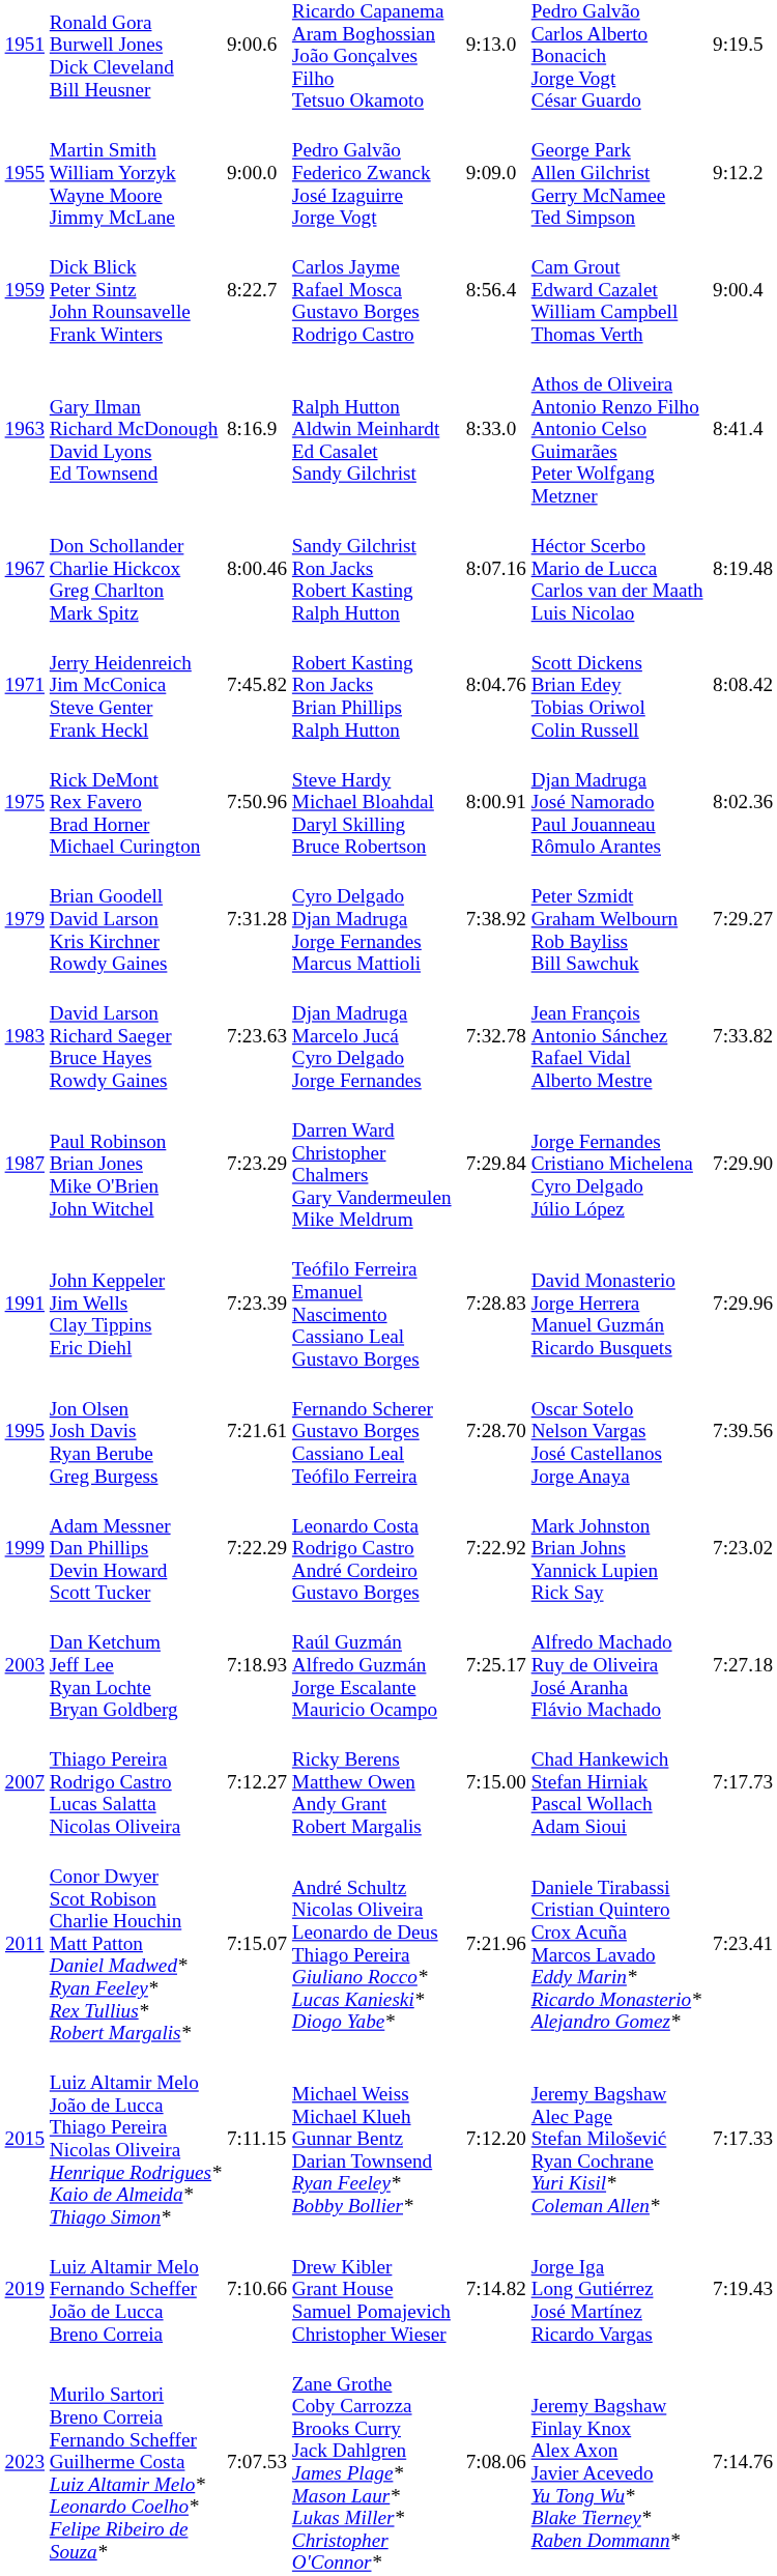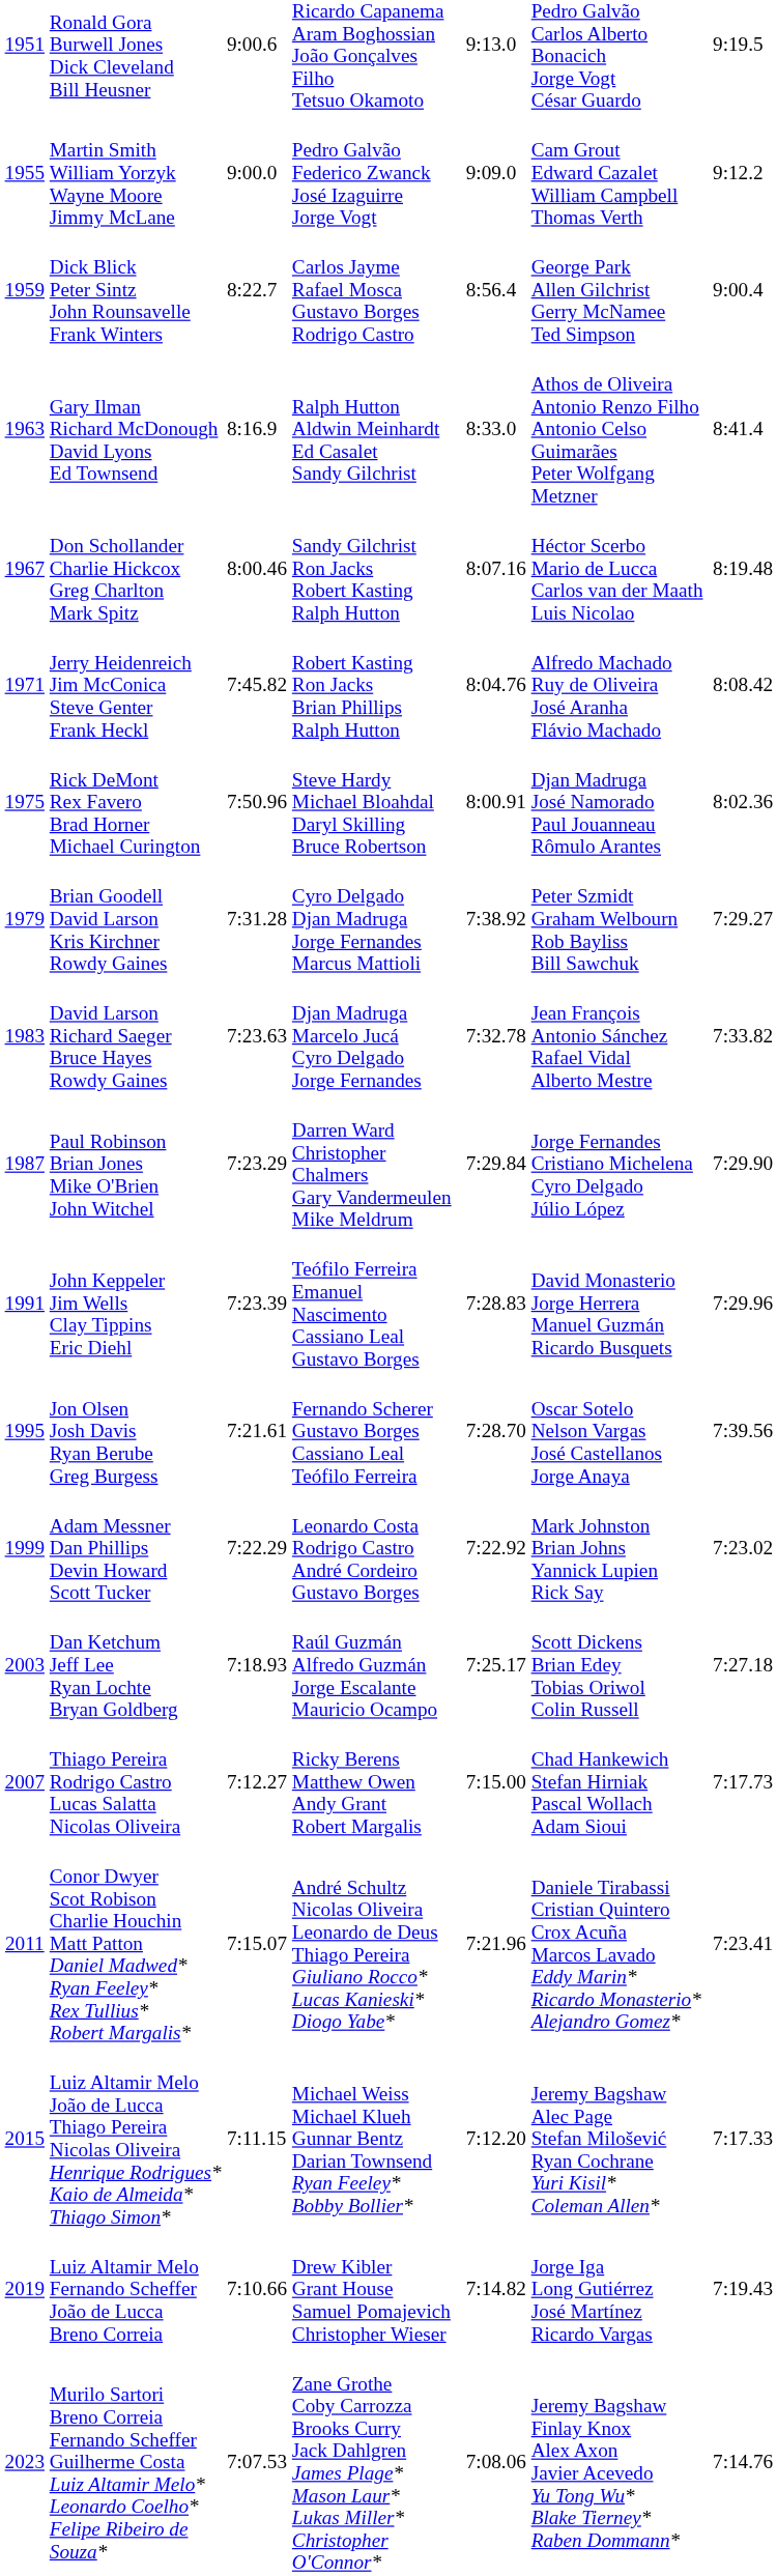Martin Smith William Yorzyk Wayne Moore Jimmy McLane | column 6: George Park Allen Gilchrist Gerry McNamee Ted Simpson -> Cam Grout Edward Cazalet William Campbell Thomas Verth
Dick Blick Peter Sintz John Rounsavelle Frank Winters | column 6: Cam Grout Edward Cazalet William Campbell Thomas Verth -> George Park Allen Gilchrist Gerry McNamee Ted Simpson
Jerry Heidenreich Jim McConica Steve Genter Frank Heckl | column 6: Scott Dickens Brian Edey Tobias Oriwol Colin Russell -> Alfredo Machado Ruy de Oliveira José Aranha Flávio Machado
Dan Ketchum Jeff Lee Ryan Lochte Bryan Goldberg | column 6: Alfredo Machado Ruy de Oliveira José Aranha Flávio Machado -> Scott Dickens Brian Edey Tobias Oriwol Colin Russell
